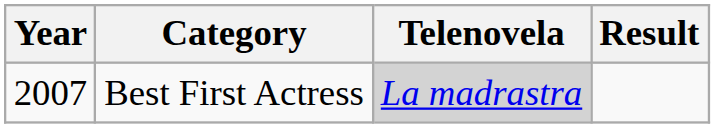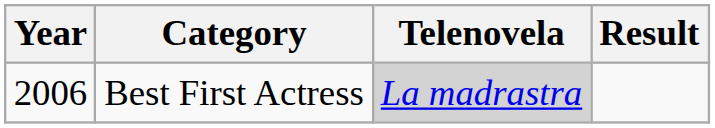Best First Actress | Year: 2007 -> 2006
